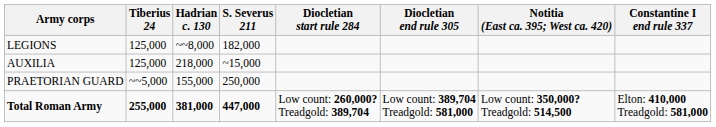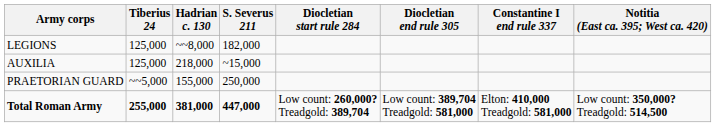columns swapped: Constantine I end rule 337 <-> Notitia (East ca. 395; West ca. 420)
